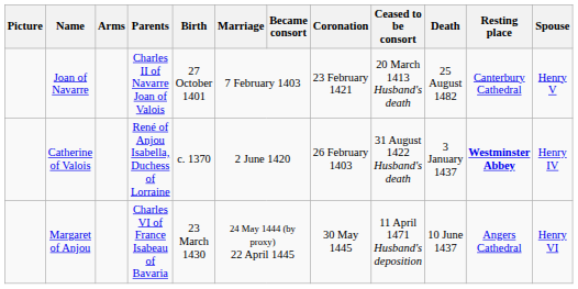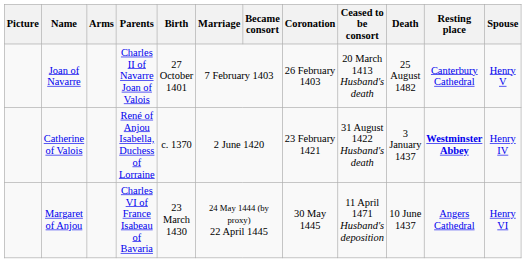Joan of Navarre | Coronation: 23 February 1421 -> 26 February 1403
Catherine of Valois | Coronation: 26 February 1403 -> 23 February 1421
